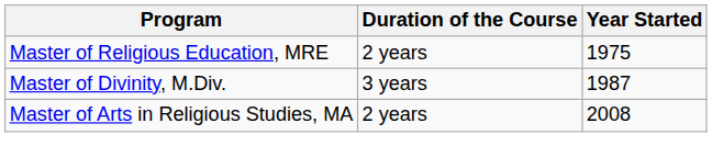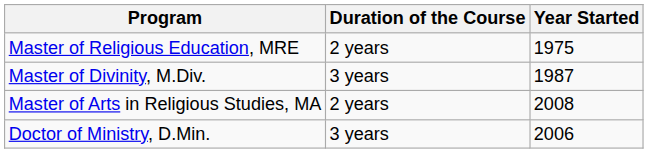+ row: Doctor of Ministry, D.Min. | 3 years | 2006
